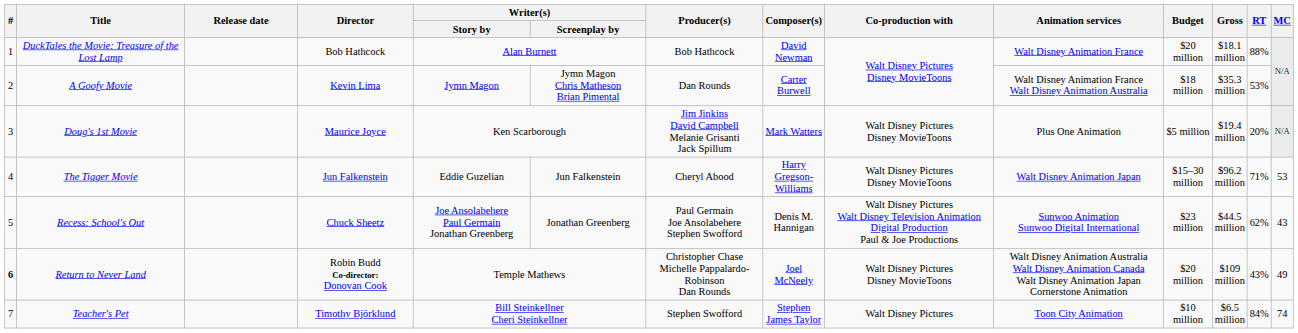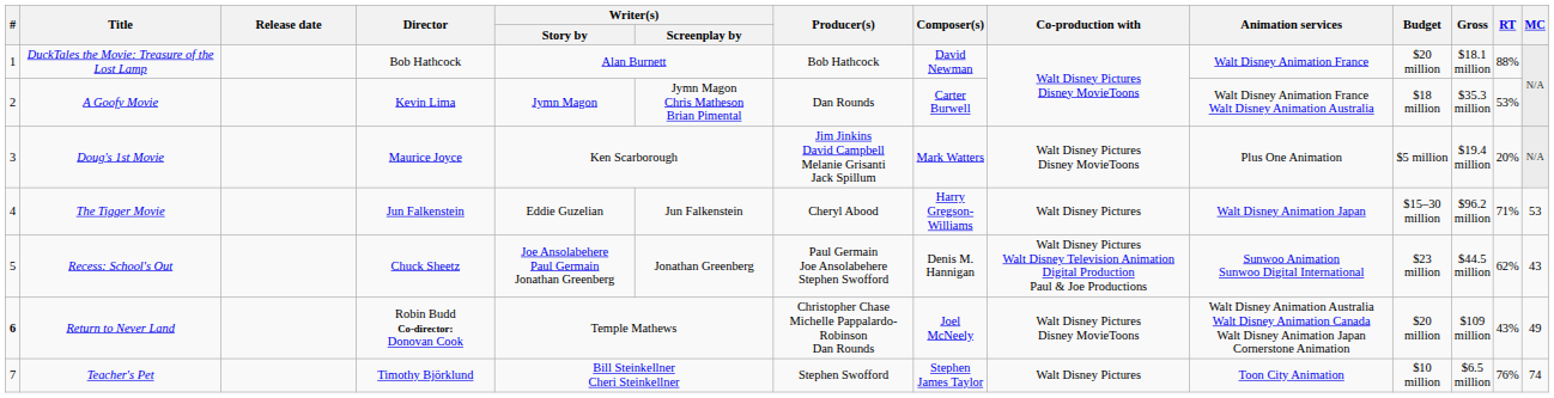The Tigger Movie | Co-production with: Walt Disney Pictures Disney MovieToons -> Walt Disney Pictures
Teacher's Pet | RT: 84% -> 76%
